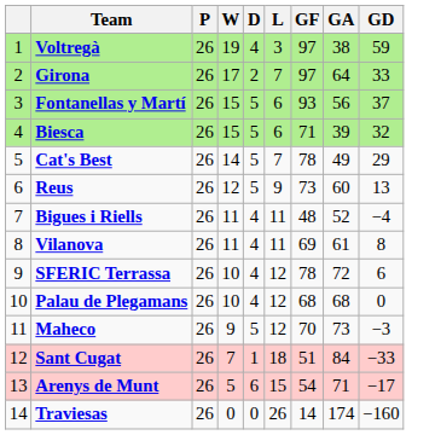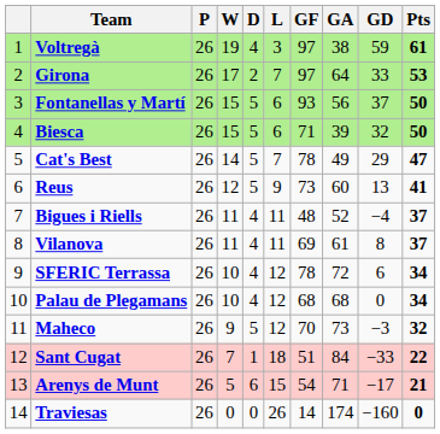+ column: Pts | 61 | 53 | 50 | 50 | 47 | 41 | 37 | 37 | 34 | 34 | 32 | 22 | 21 | 0
